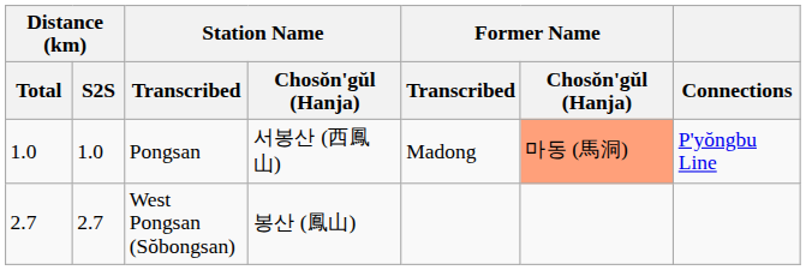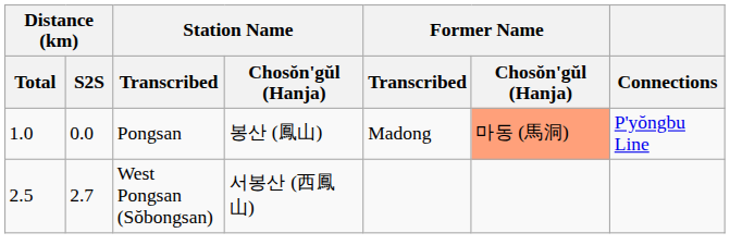Pongsan | Distance (km) / S2S: 1.0 -> 0.0
Pongsan | Station Name / Chosŏn'gŭl (Hanja): 서봉산 (西鳳山) -> 봉산 (鳳山)
West Pongsan (Sŏbongsan) | Distance (km) / Total: 2.7 -> 2.5
West Pongsan (Sŏbongsan) | Station Name / Chosŏn'gŭl (Hanja): 봉산 (鳳山) -> 서봉산 (西鳳山)
